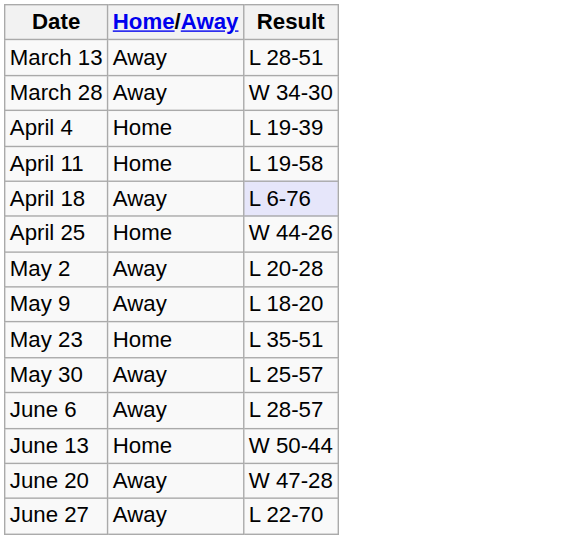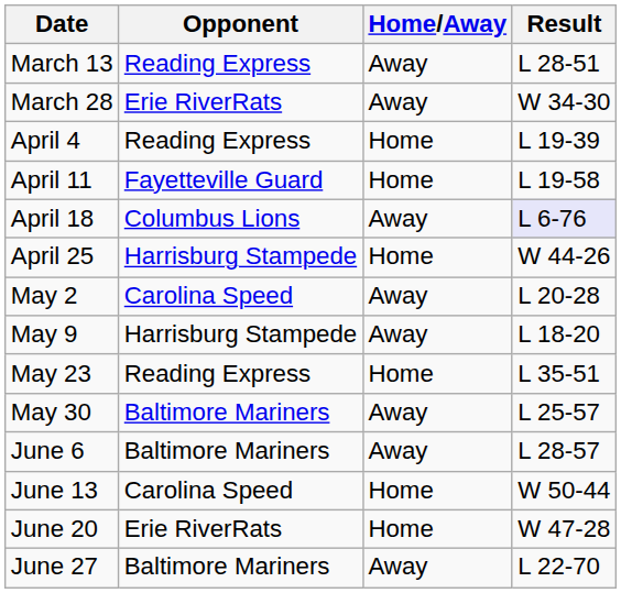+ column: Opponent | Reading Express | Erie RiverRats | Reading Express | Fayetteville Guard | Columbus Lions | Harrisburg Stampede | Carolina Speed | Harrisburg Stampede | Reading Express | Baltimore Mariners | Baltimore Mariners | Carolina Speed | Erie RiverRats | Baltimore Mariners
June 20 | Home/Away: Away -> Home
